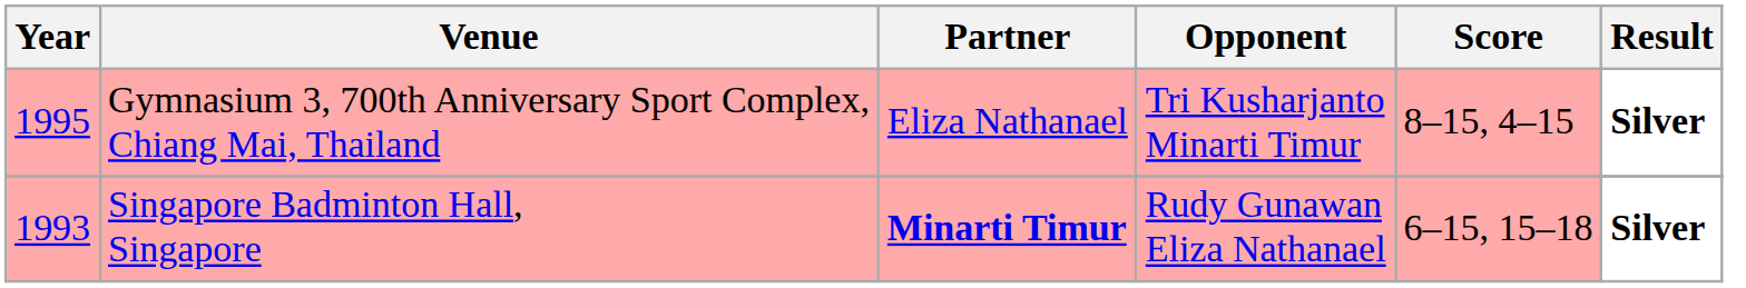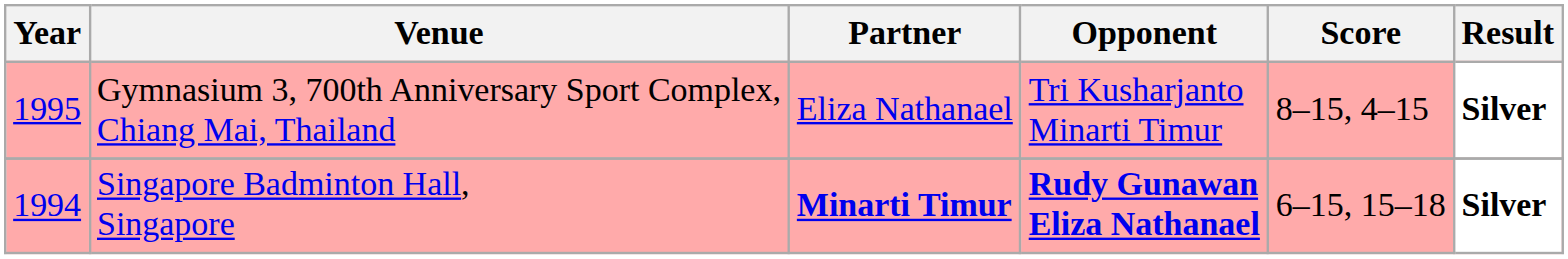Singapore Badminton Hall, Singapore | Year: 1993 -> 1994
Singapore Badminton Hall, Singapore | Opponent: normal -> bold
